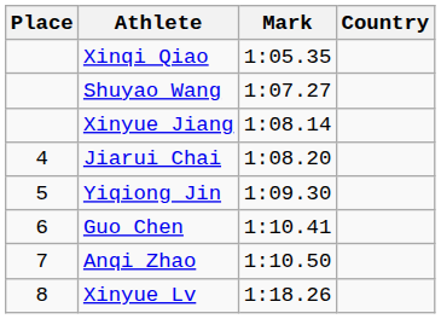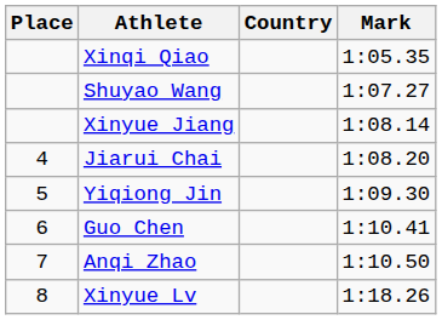columns swapped: Country <-> Mark
